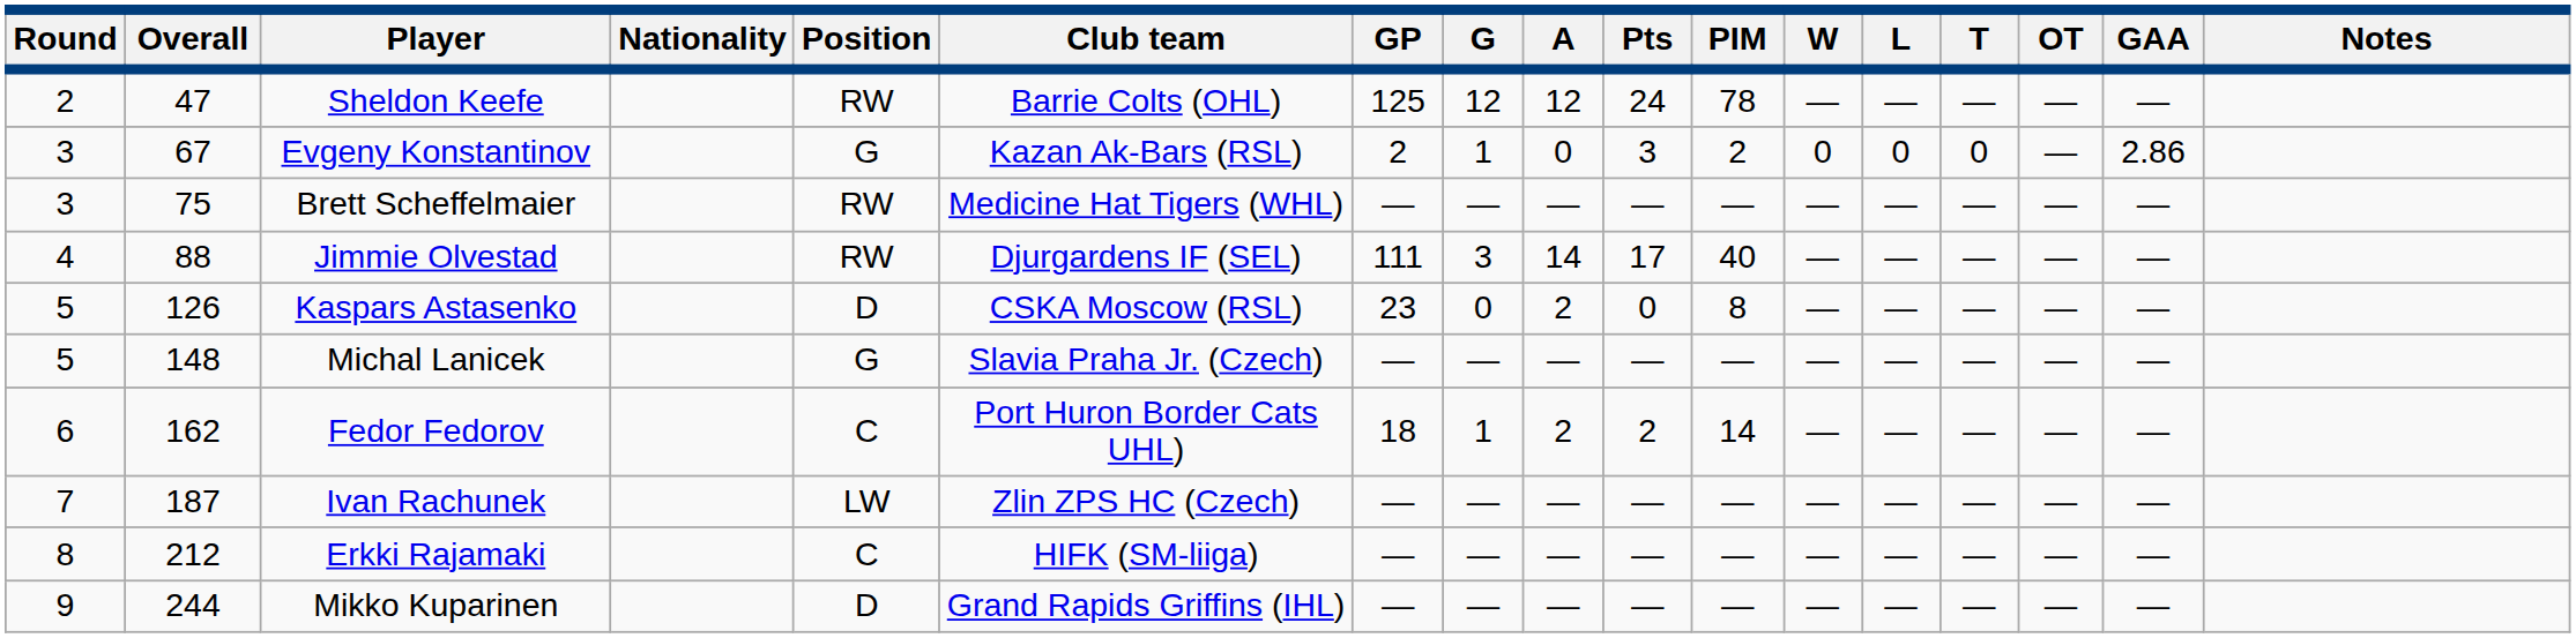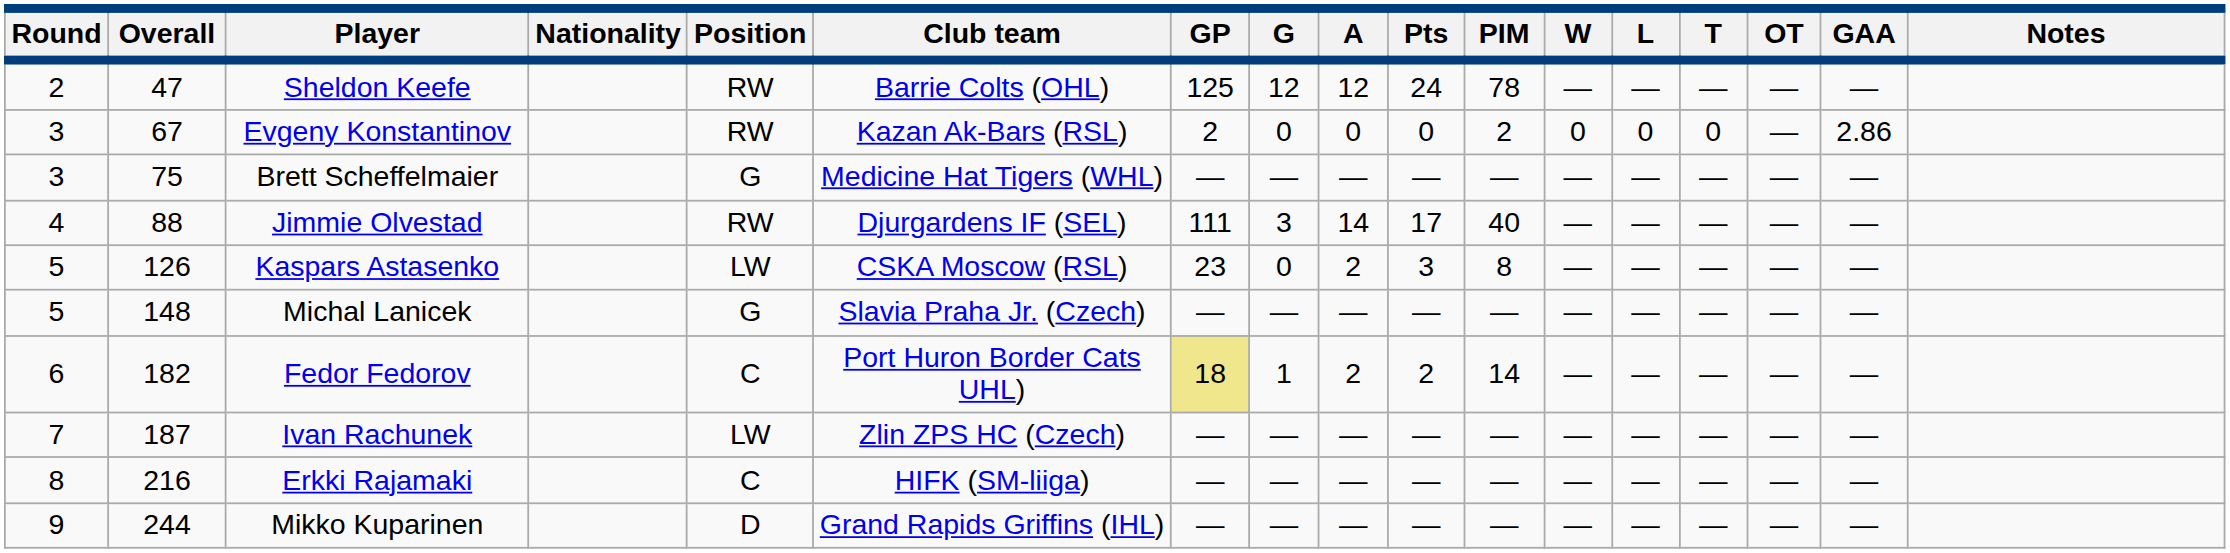Evgeny Konstantinov | Position: G -> RW
Evgeny Konstantinov | G: 1 -> 0
Evgeny Konstantinov | Pts: 3 -> 0
Brett Scheffelmaier | Position: RW -> G
Kaspars Astasenko | Position: D -> LW
Kaspars Astasenko | Pts: 0 -> 3
Fedor Fedorov | Overall: 162 -> 182
Fedor Fedorov | GP: no background -> khaki background
Erkki Rajamaki | Overall: 212 -> 216
